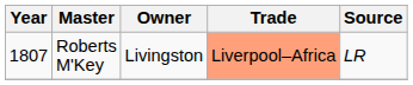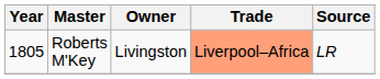Roberts M'Key | Year: 1807 -> 1805
